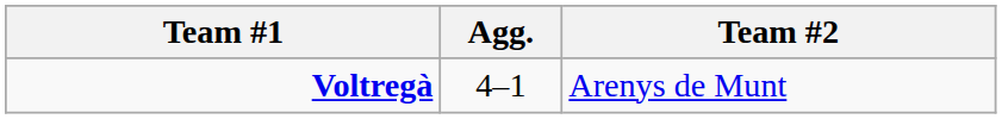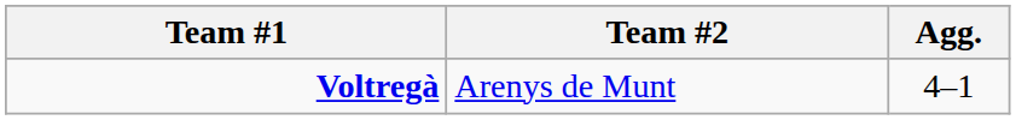columns swapped: Agg. <-> Team #2
